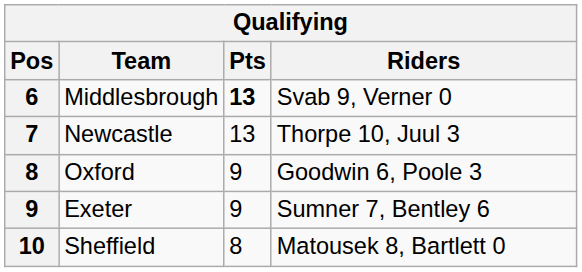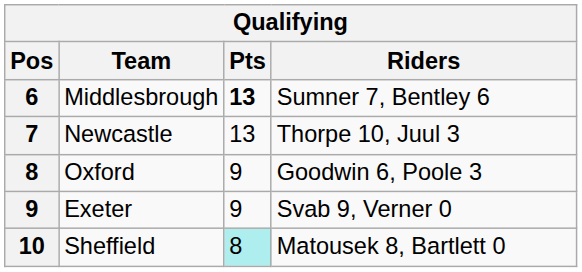Middlesbrough | Riders: Svab 9, Verner 0 -> Sumner 7, Bentley 6
Exeter | Riders: Sumner 7, Bentley 6 -> Svab 9, Verner 0
Sheffield | Pts: no background -> paleturquoise background
